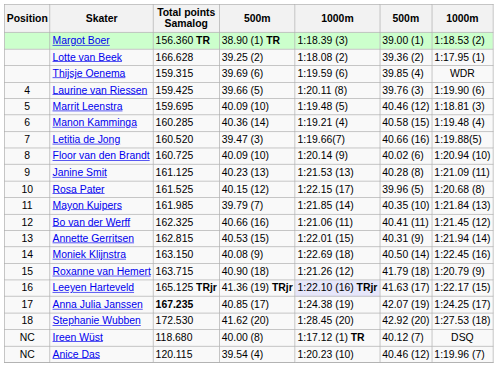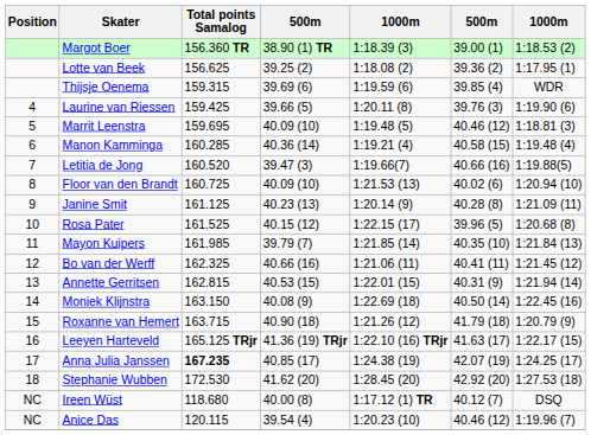Lotte van Beek | Total points Samalog: 166.628 -> 156.625
Floor van den Brandt | column 5: 1:20.14 (9) -> 1:21.53 (13)
Janine Smit | column 5: 1:21.53 (13) -> 1:20.14 (9)
Leeyen Harteveld | column 5: lavender background -> no background
